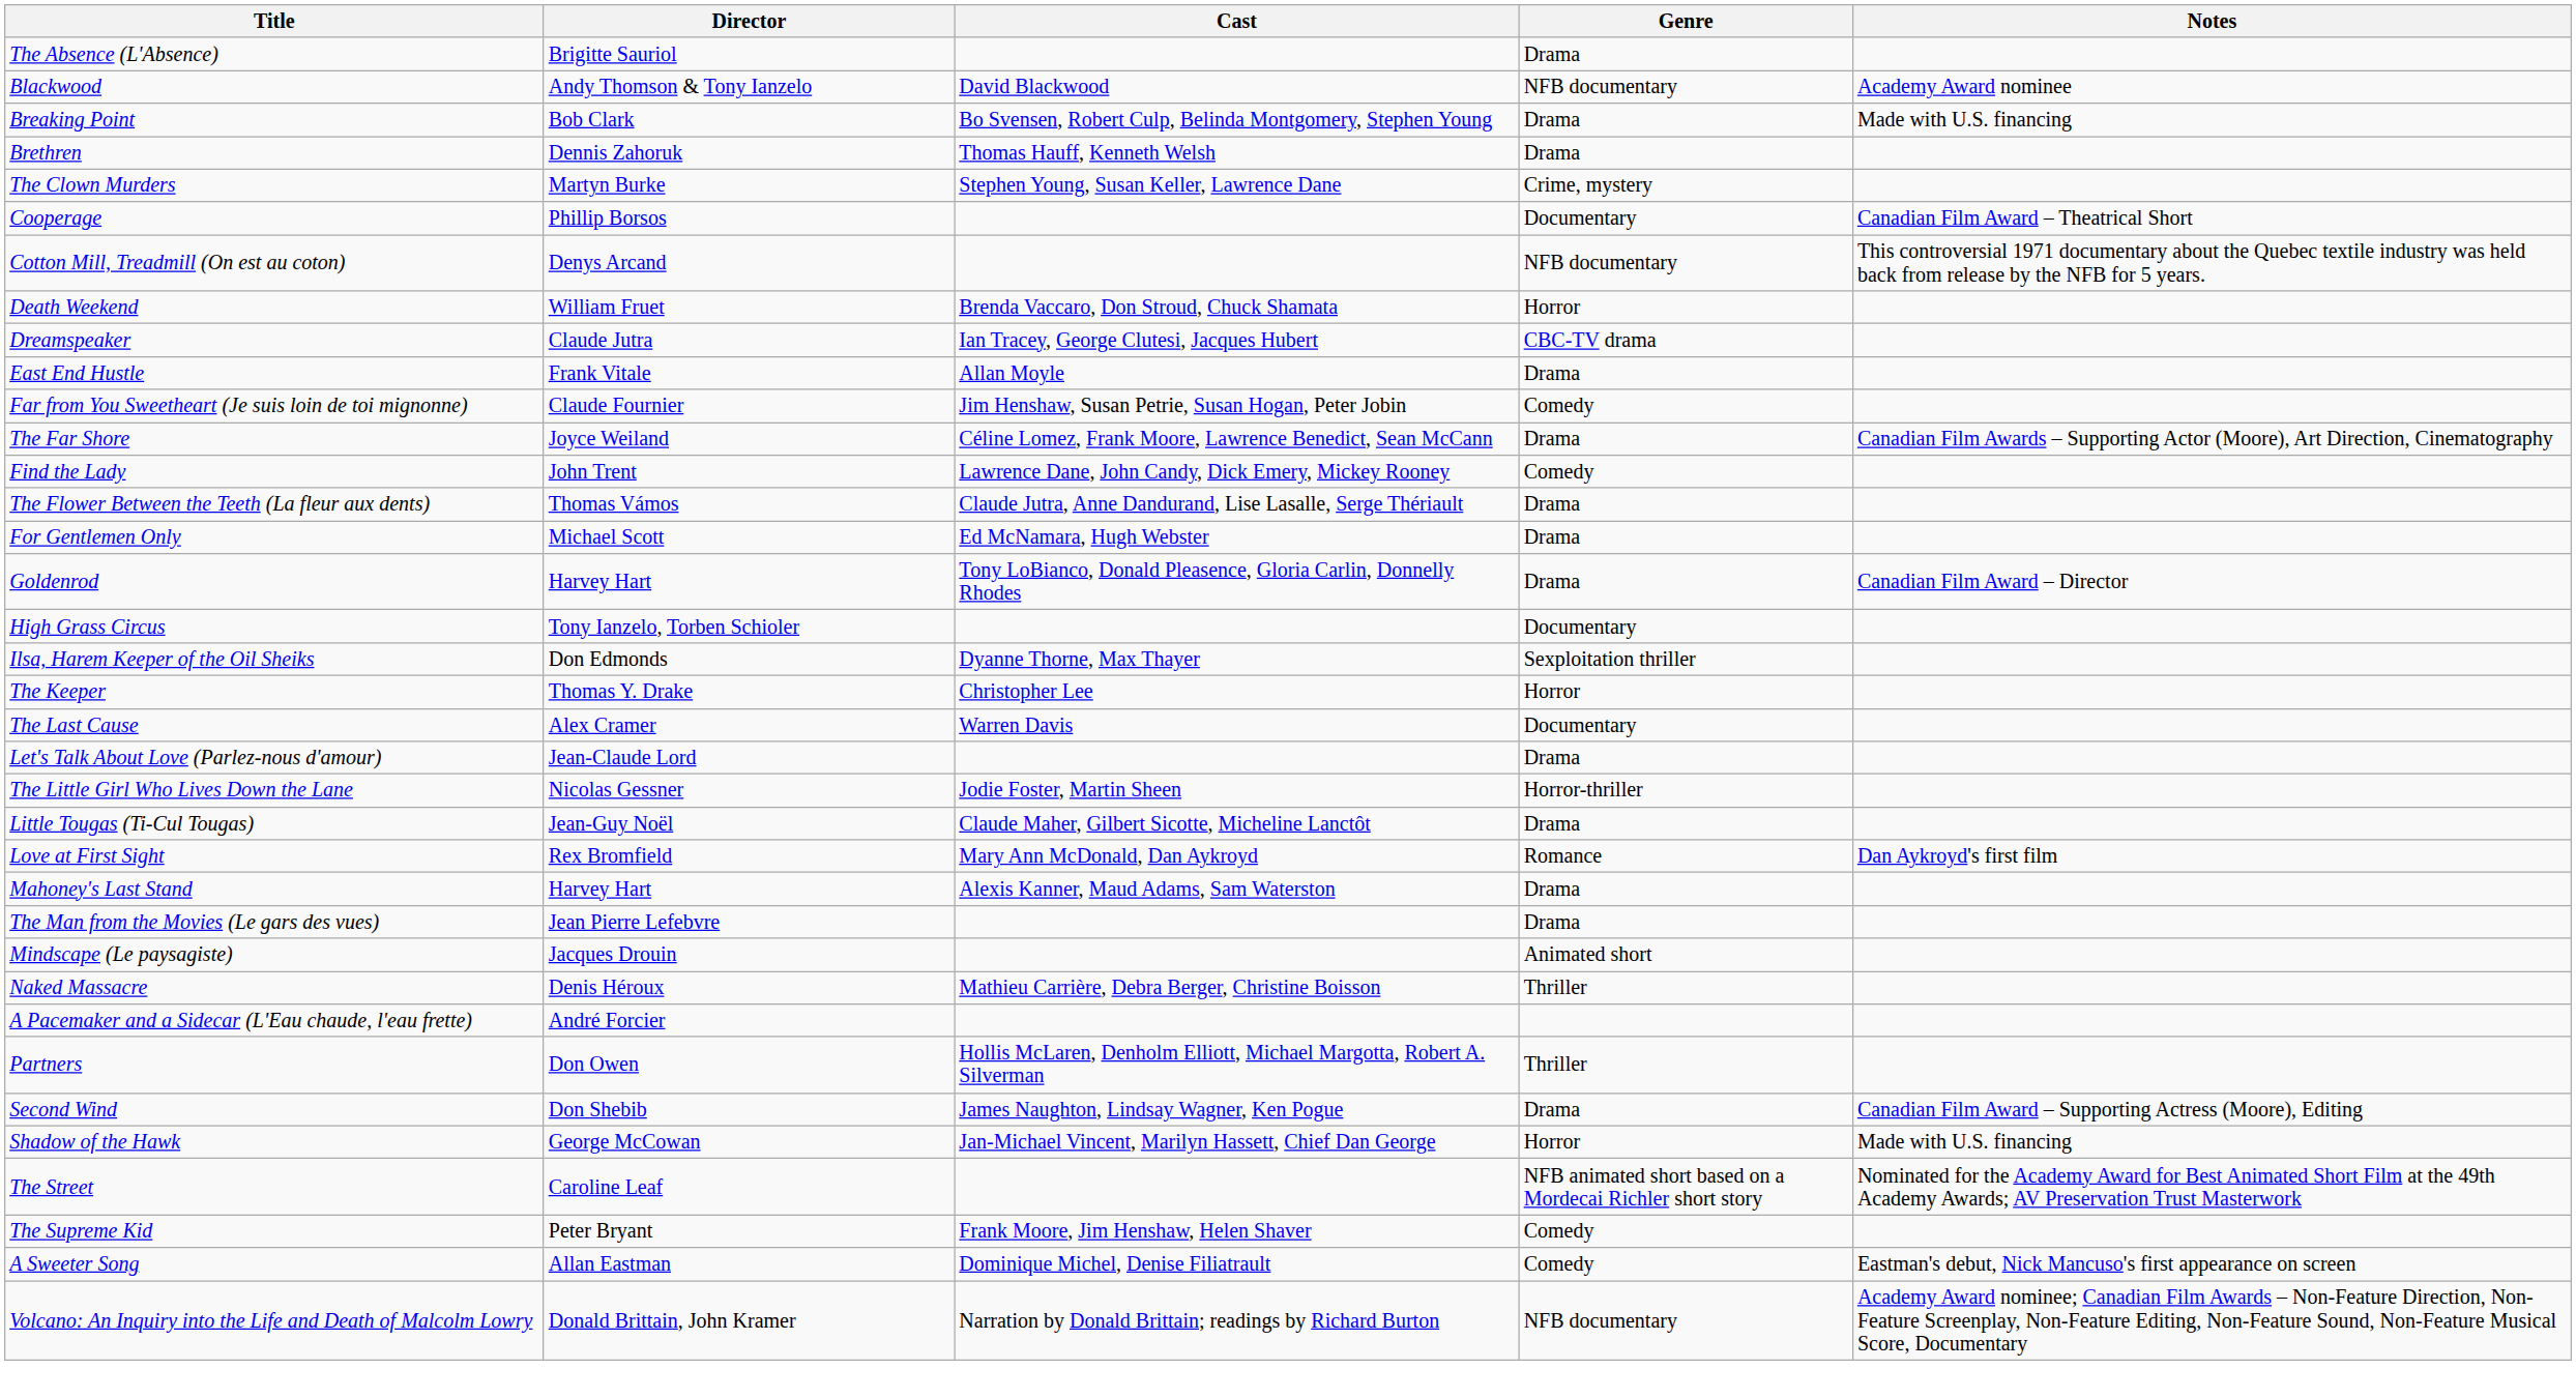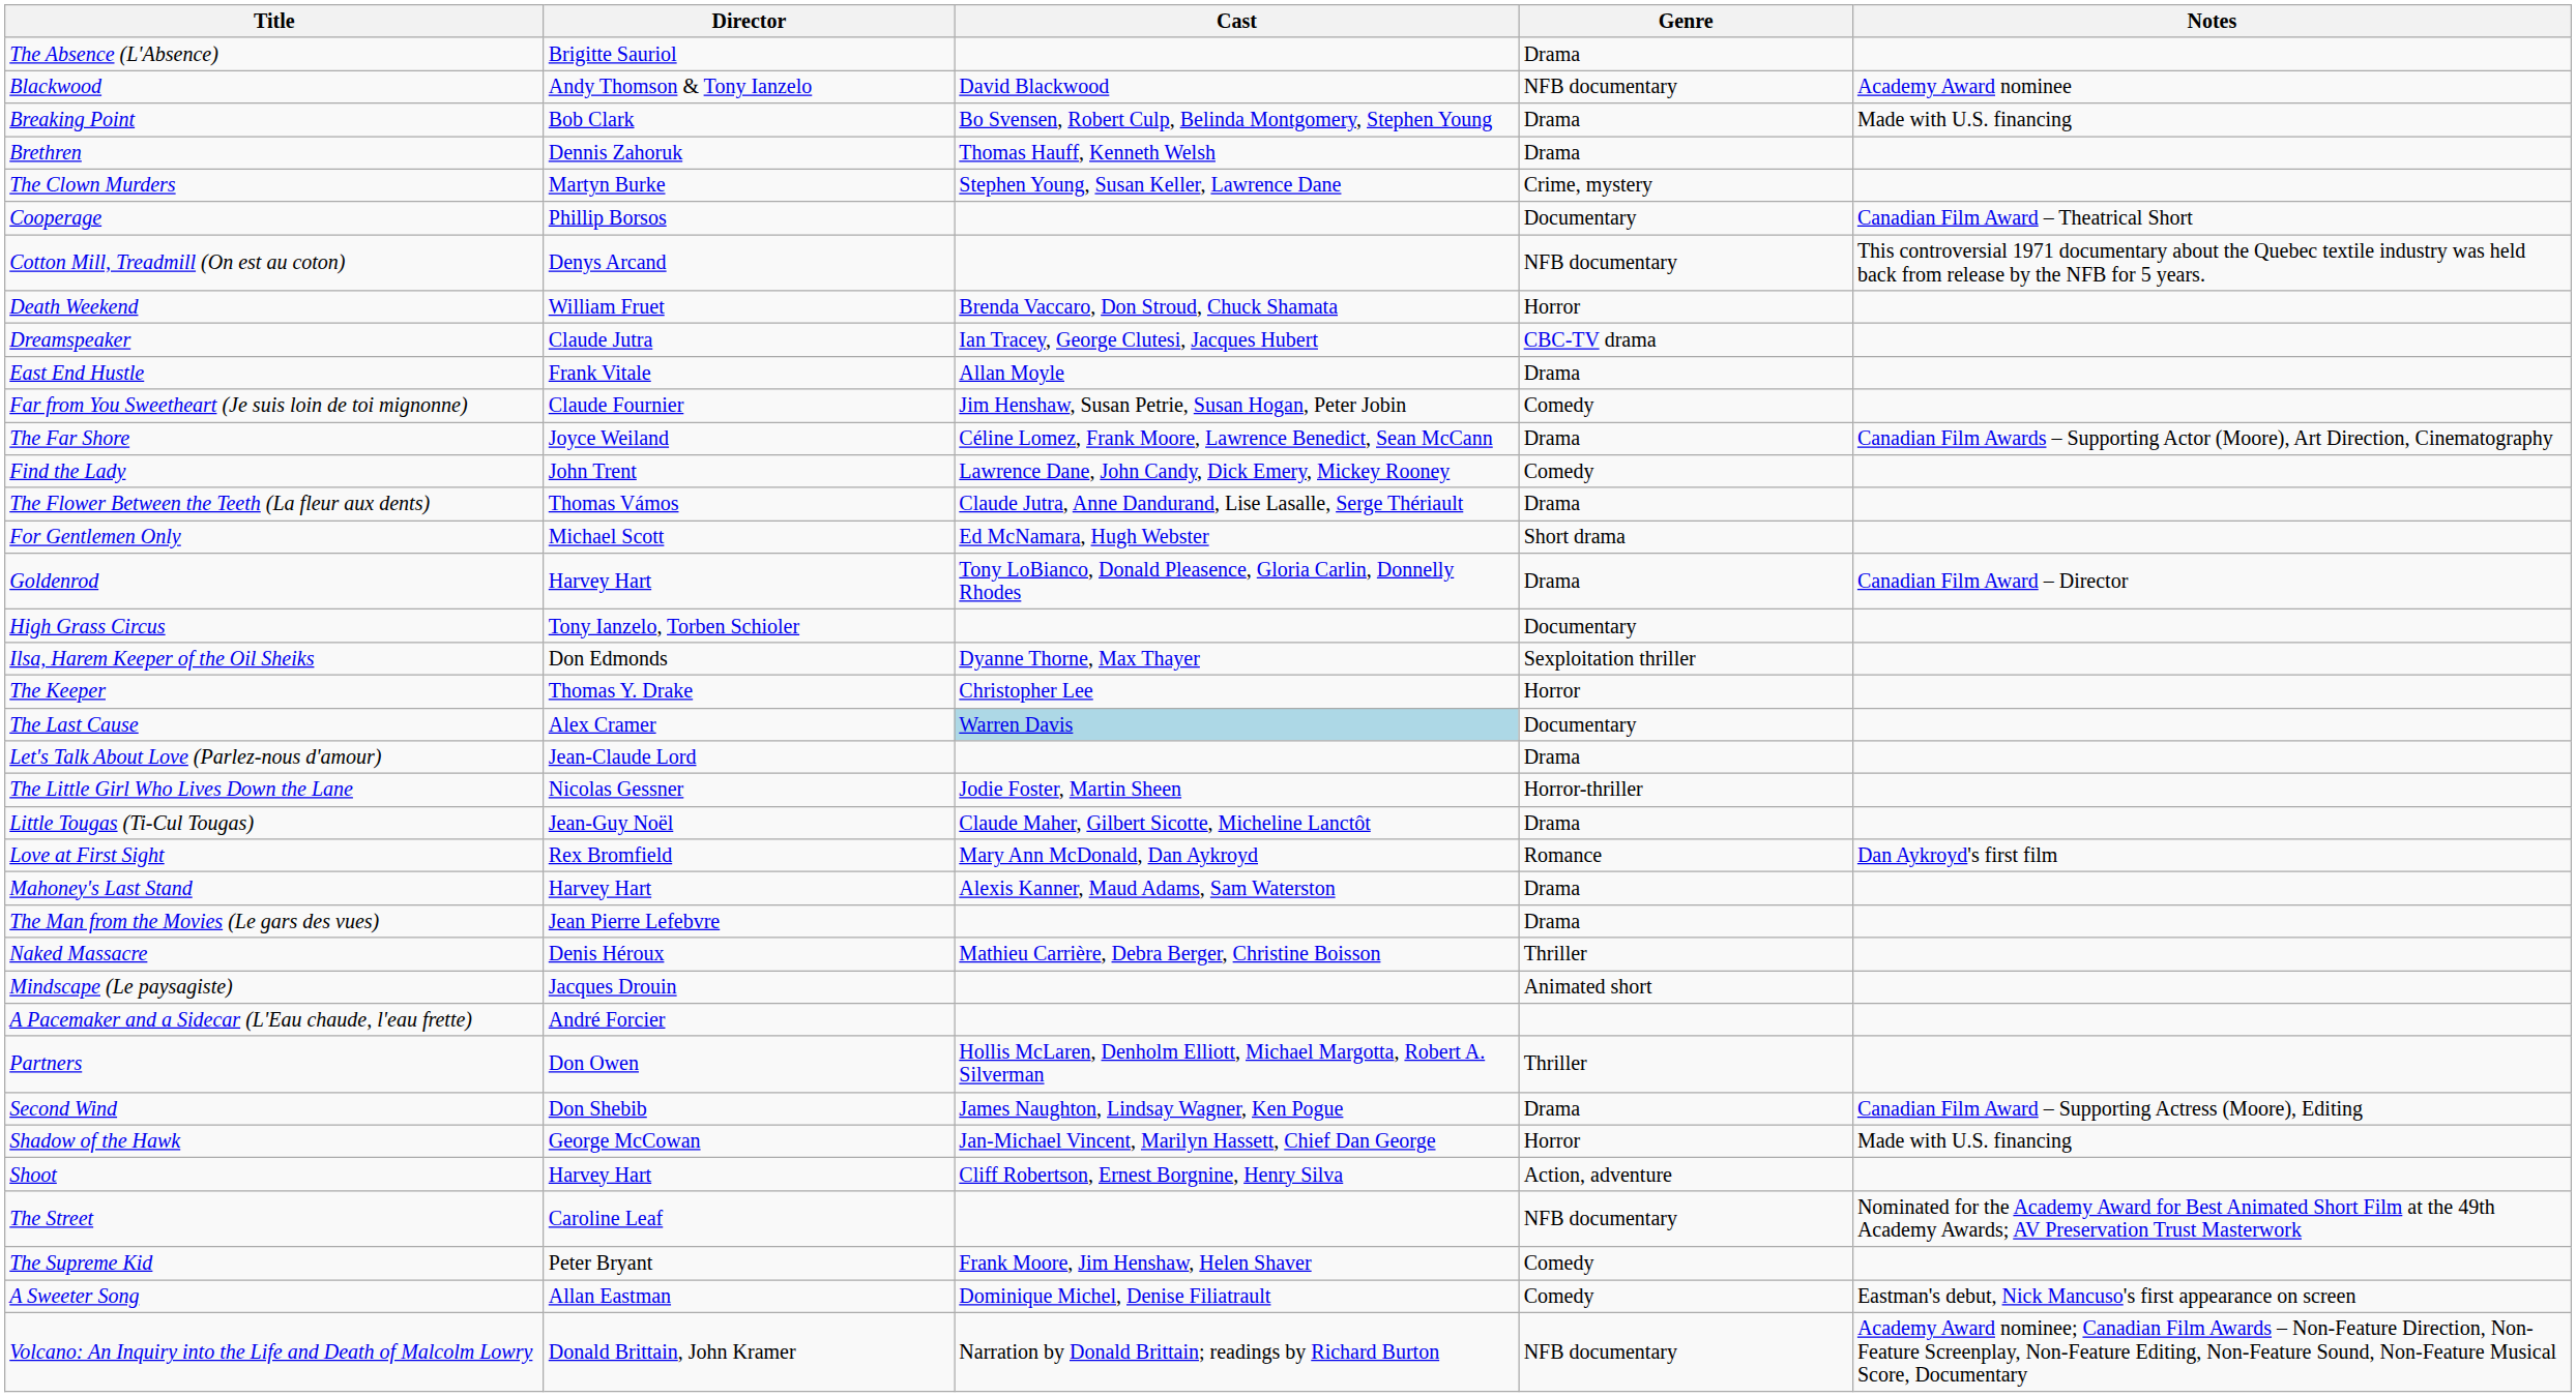For Gentlemen Only | Genre: Drama -> Short drama
The Last Cause | Cast: no background -> lightblue background
rows swapped: Mindscape (Le paysagiste) <-> Naked Massacre
+ row: Shoot | Harvey Hart | Cliff Robertson, Ernest Borgnine, Henry Silva | Action, adventure
The Street | Genre: NFB animated short based on a Mordecai Richler short story -> NFB documentary
